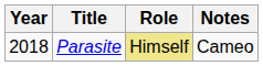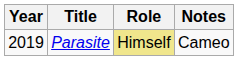Parasite | Year: 2018 -> 2019
